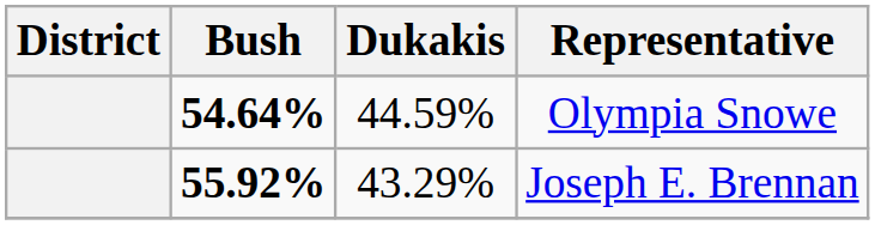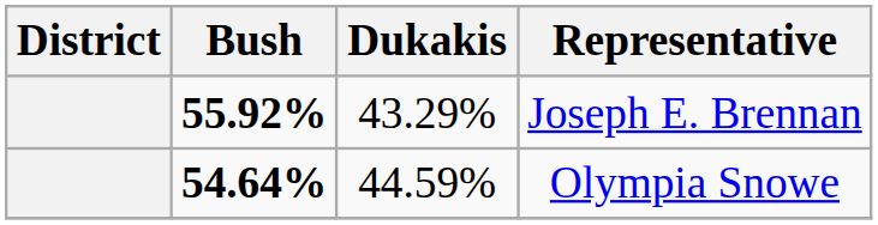rows swapped: Joseph E. Brennan <-> Olympia Snowe
